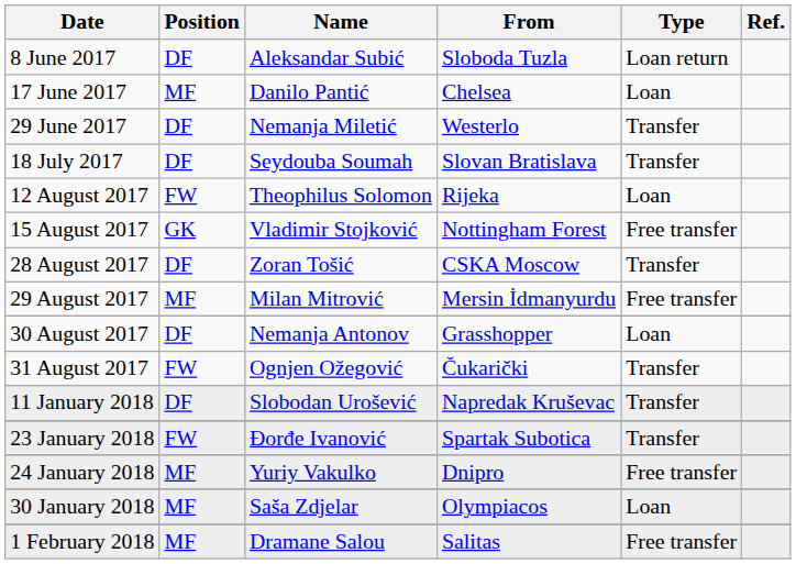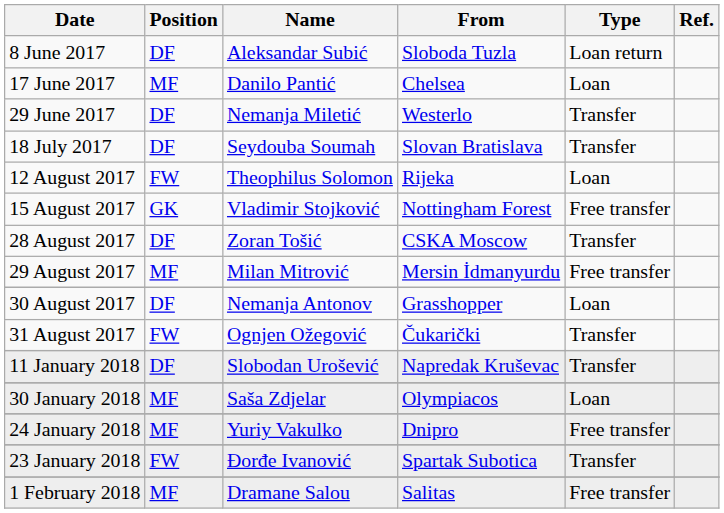rows swapped: 23 January 2018 <-> 30 January 2018
